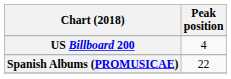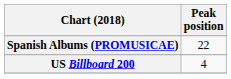rows swapped: Spanish Albums (PROMUSICAE) <-> US Billboard 200
